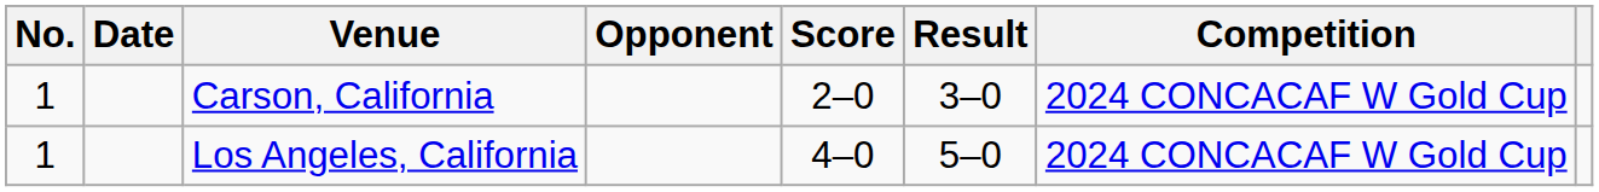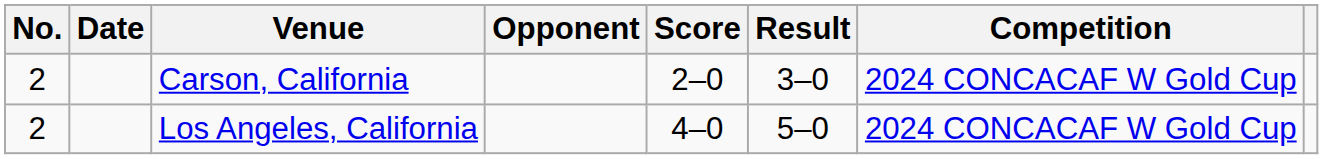Carson, California | No.: 1 -> 2
Los Angeles, California | No.: 1 -> 2
